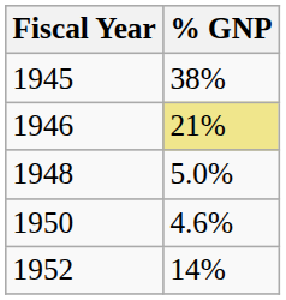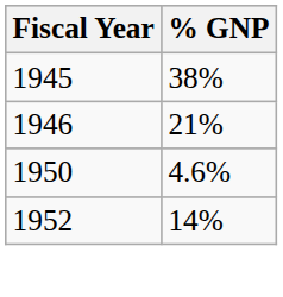1946 | % GNP: khaki background -> no background
- row: 1948 | 5.0%
